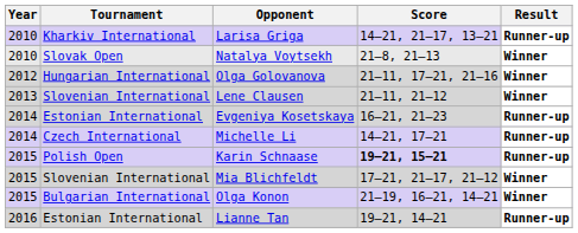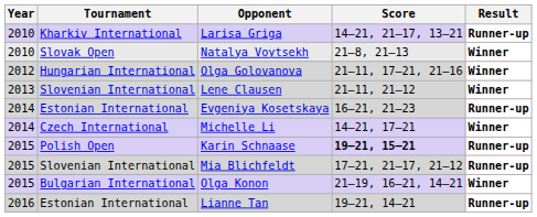Michelle Li | Result: Runner-up -> Winner
Mia Blichfeldt | Result: Winner -> Runner-up
